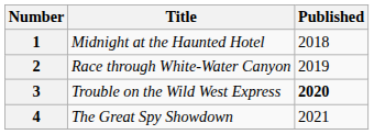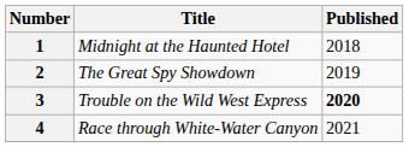2 | Title: Race through White-Water Canyon -> The Great Spy Showdown
4 | Title: The Great Spy Showdown -> Race through White-Water Canyon
